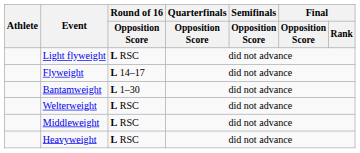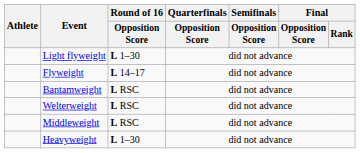Light flyweight | Round of 16 / Opposition Score: L RSC -> L 1–30
Bantamweight | Round of 16 / Opposition Score: L 1–30 -> L RSC
Heavyweight | Round of 16 / Opposition Score: L RSC -> L 1–30
